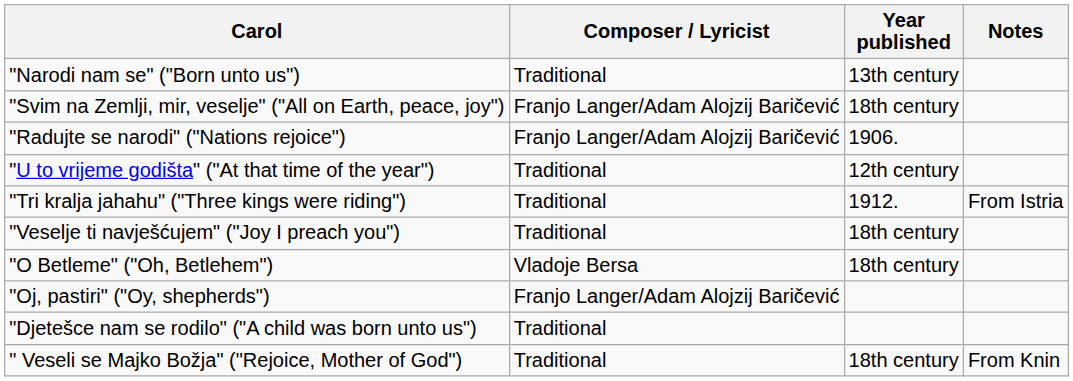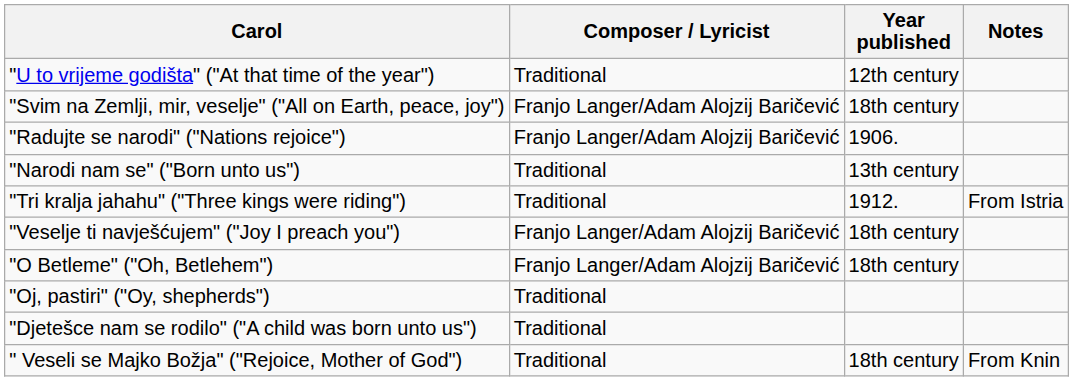rows swapped: "U to vrijeme godišta" ("At that time of the year") <-> "Narodi nam se" ("Born unto us")
"Veselje ti navješćujem" ("Joy I preach you") | Composer / Lyricist: Traditional -> Franjo Langer/Adam Alojzij Baričević
"O Betleme" ("Oh, Betlehem") | Composer / Lyricist: Vladoje Bersa -> Franjo Langer/Adam Alojzij Baričević
"Oj, pastiri" ("Oy, shepherds") | Composer / Lyricist: Franjo Langer/Adam Alojzij Baričević -> Traditional
